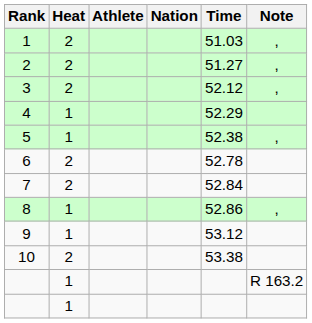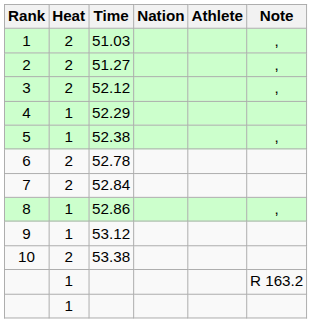columns swapped: Athlete <-> Time
